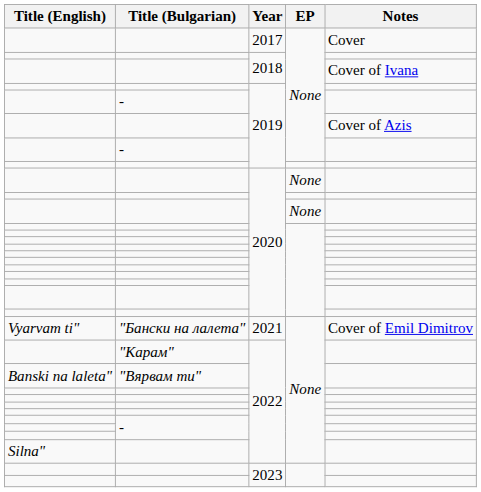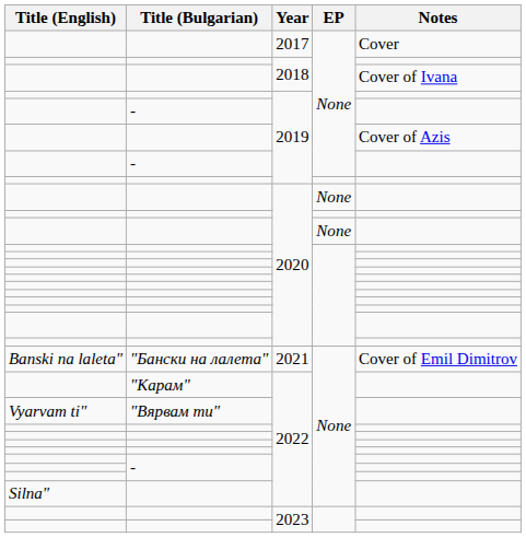2021 | Title (English): Vyarvam ti" -> Banski na laleta"
"Вярвам ти" / 2022 | Title (English): Banski na laleta" -> Vyarvam ti"
